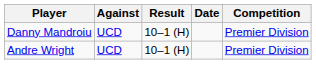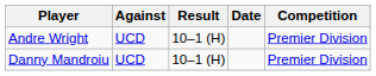rows swapped: Andre Wright <-> Danny Mandroiu
